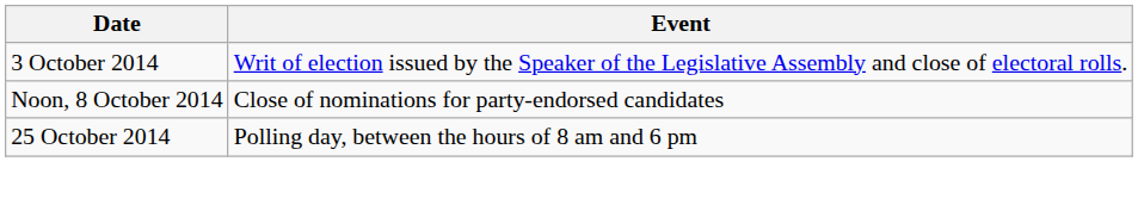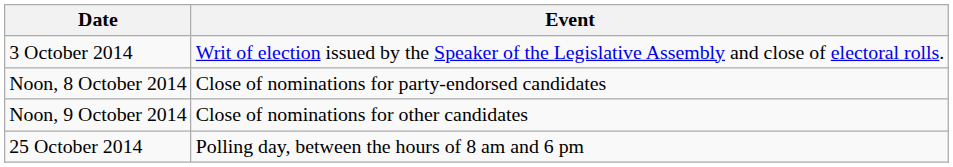+ row: Noon, 9 October 2014 | Close of nominations for other candidates
